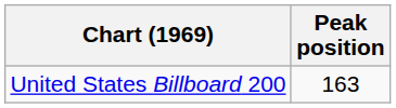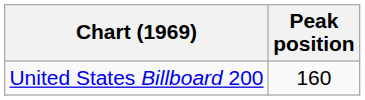United States Billboard 200 | Peak position: 163 -> 160
